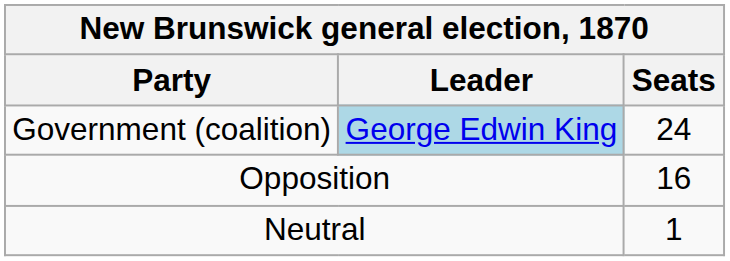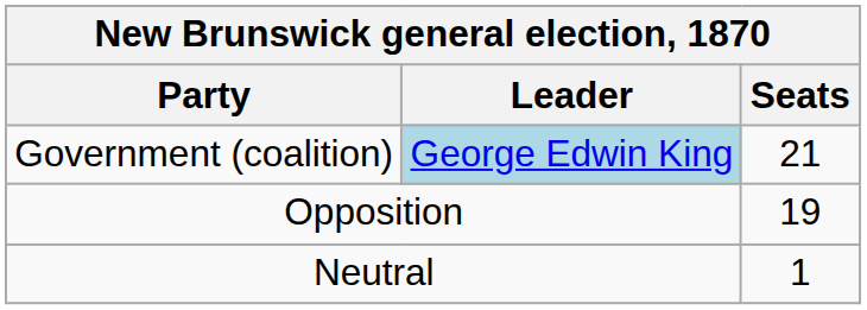Government (coalition) | Seats: 24 -> 21
Opposition | Seats: 16 -> 19
